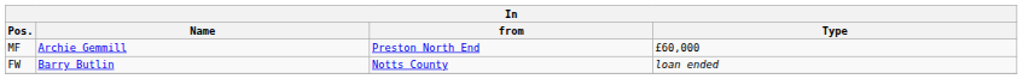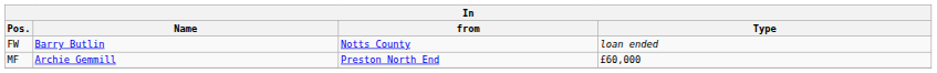rows swapped: MF <-> FW
